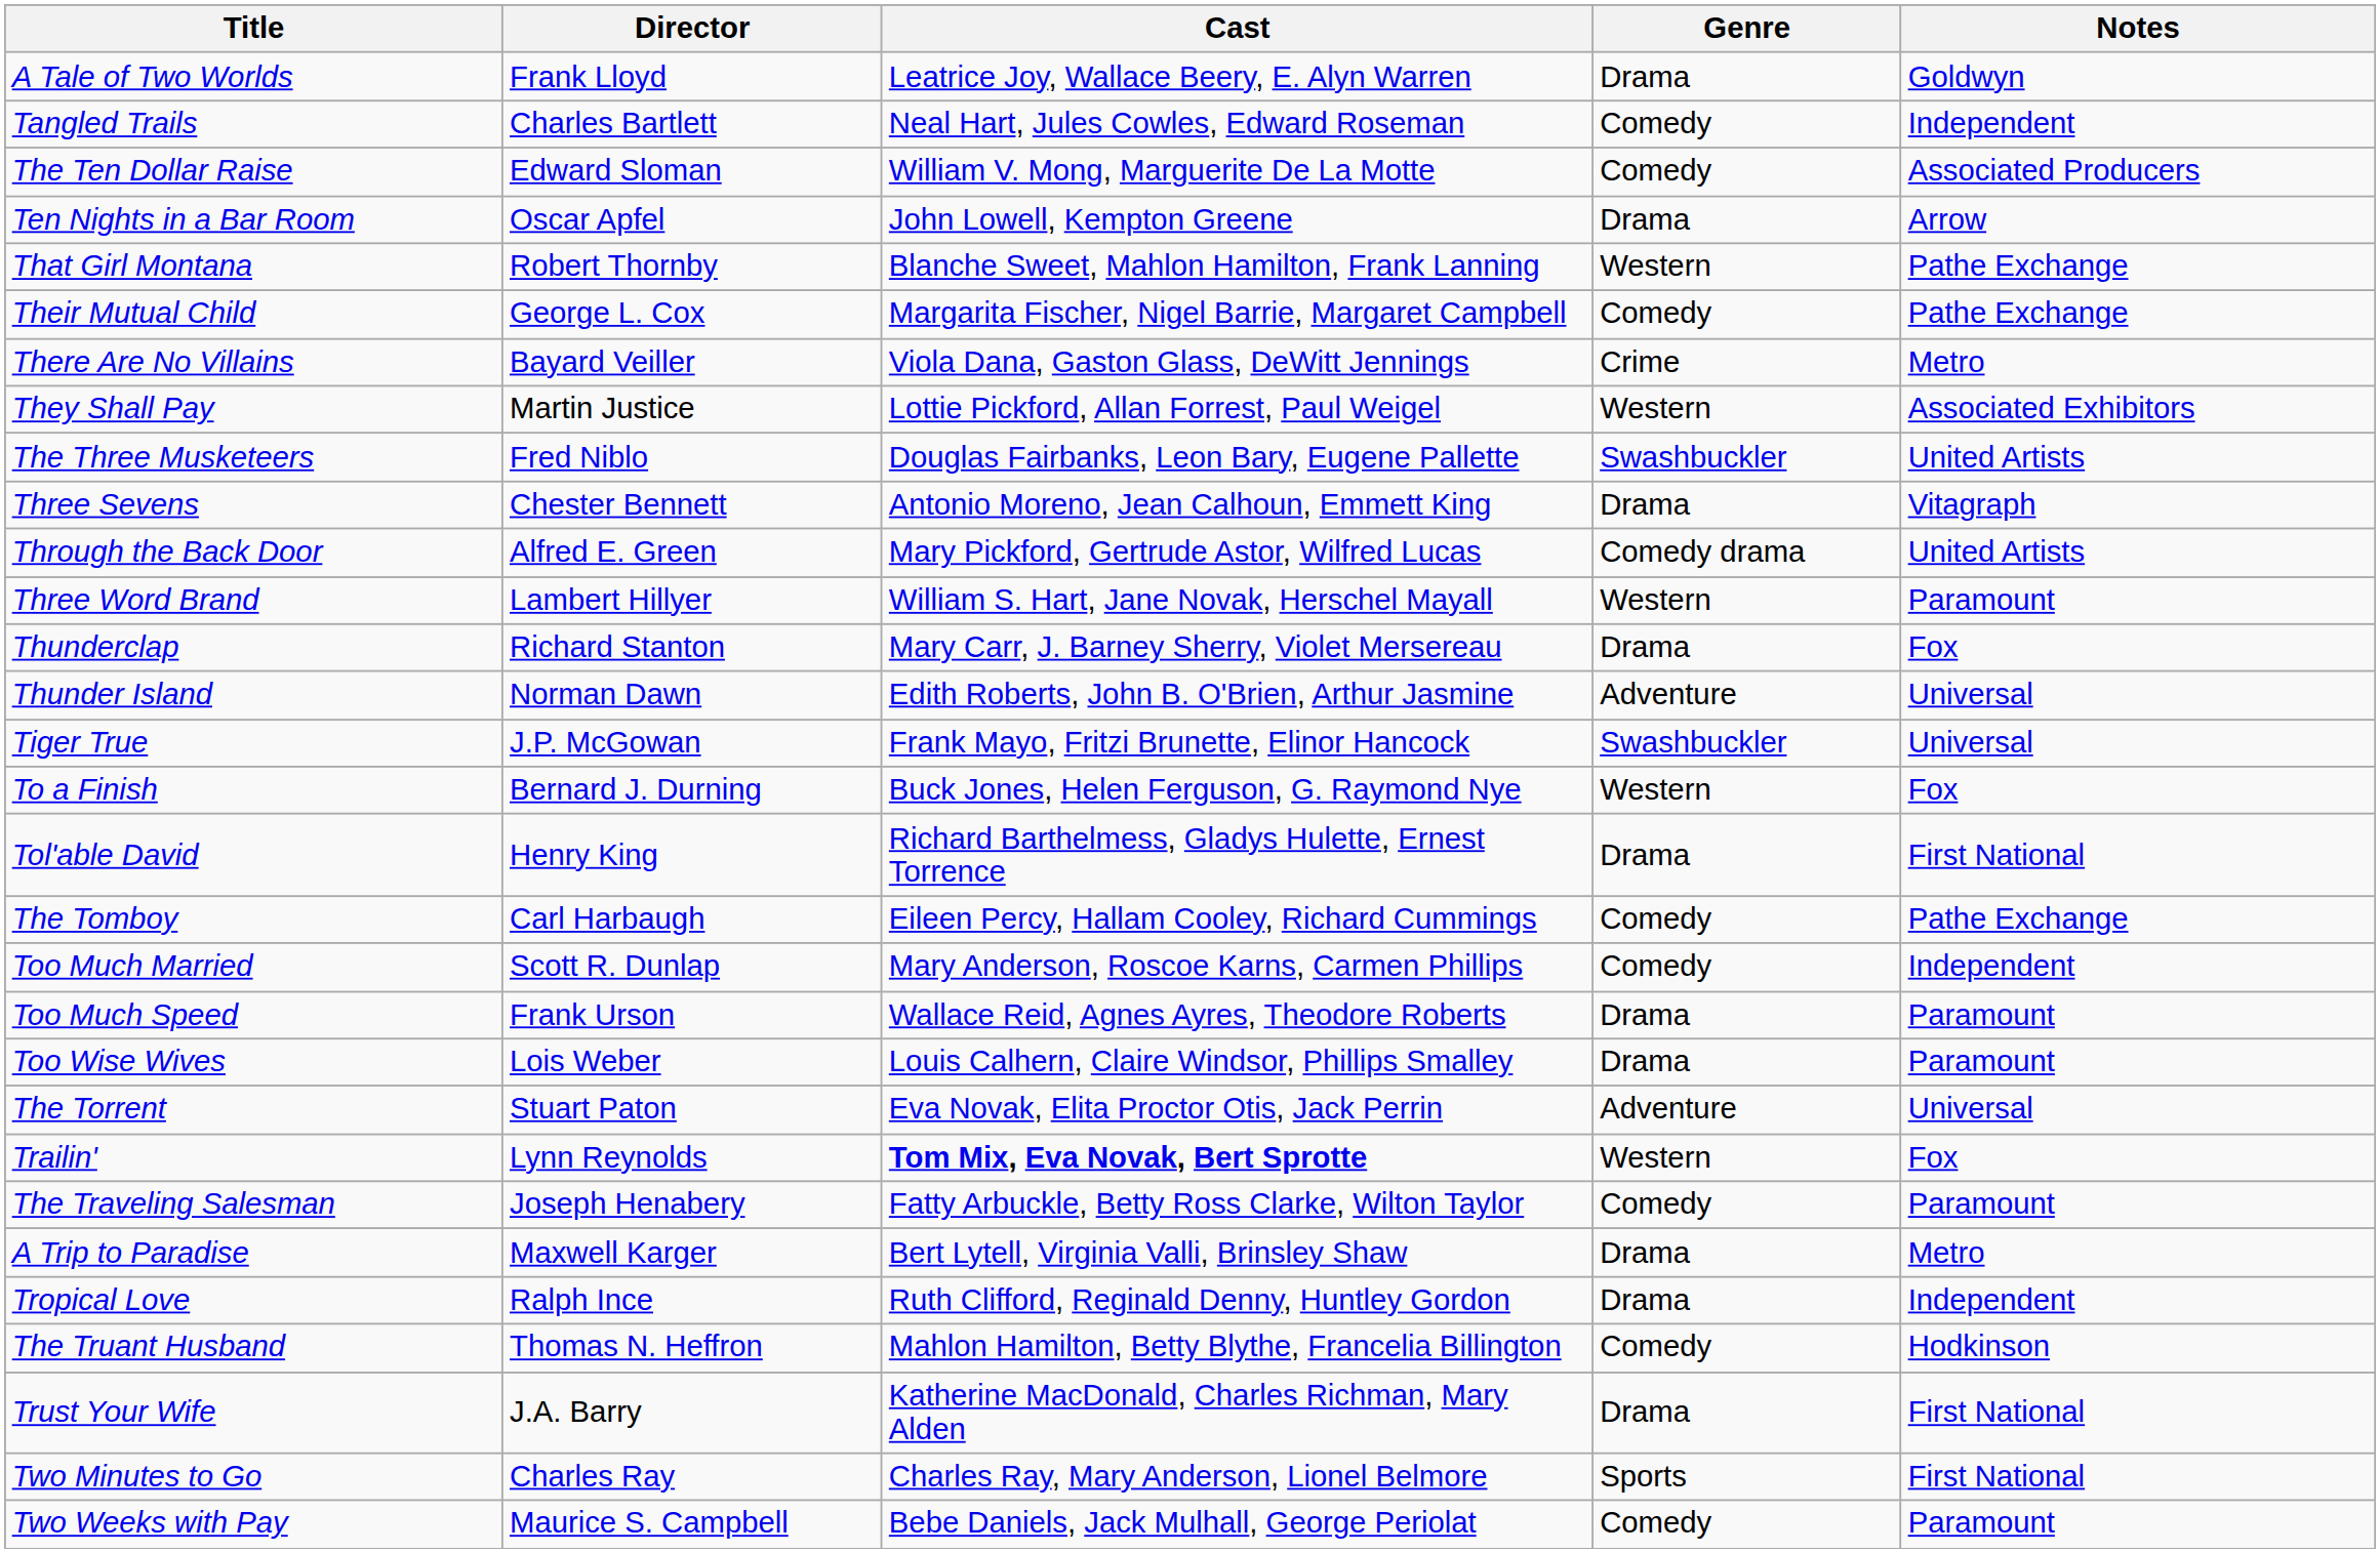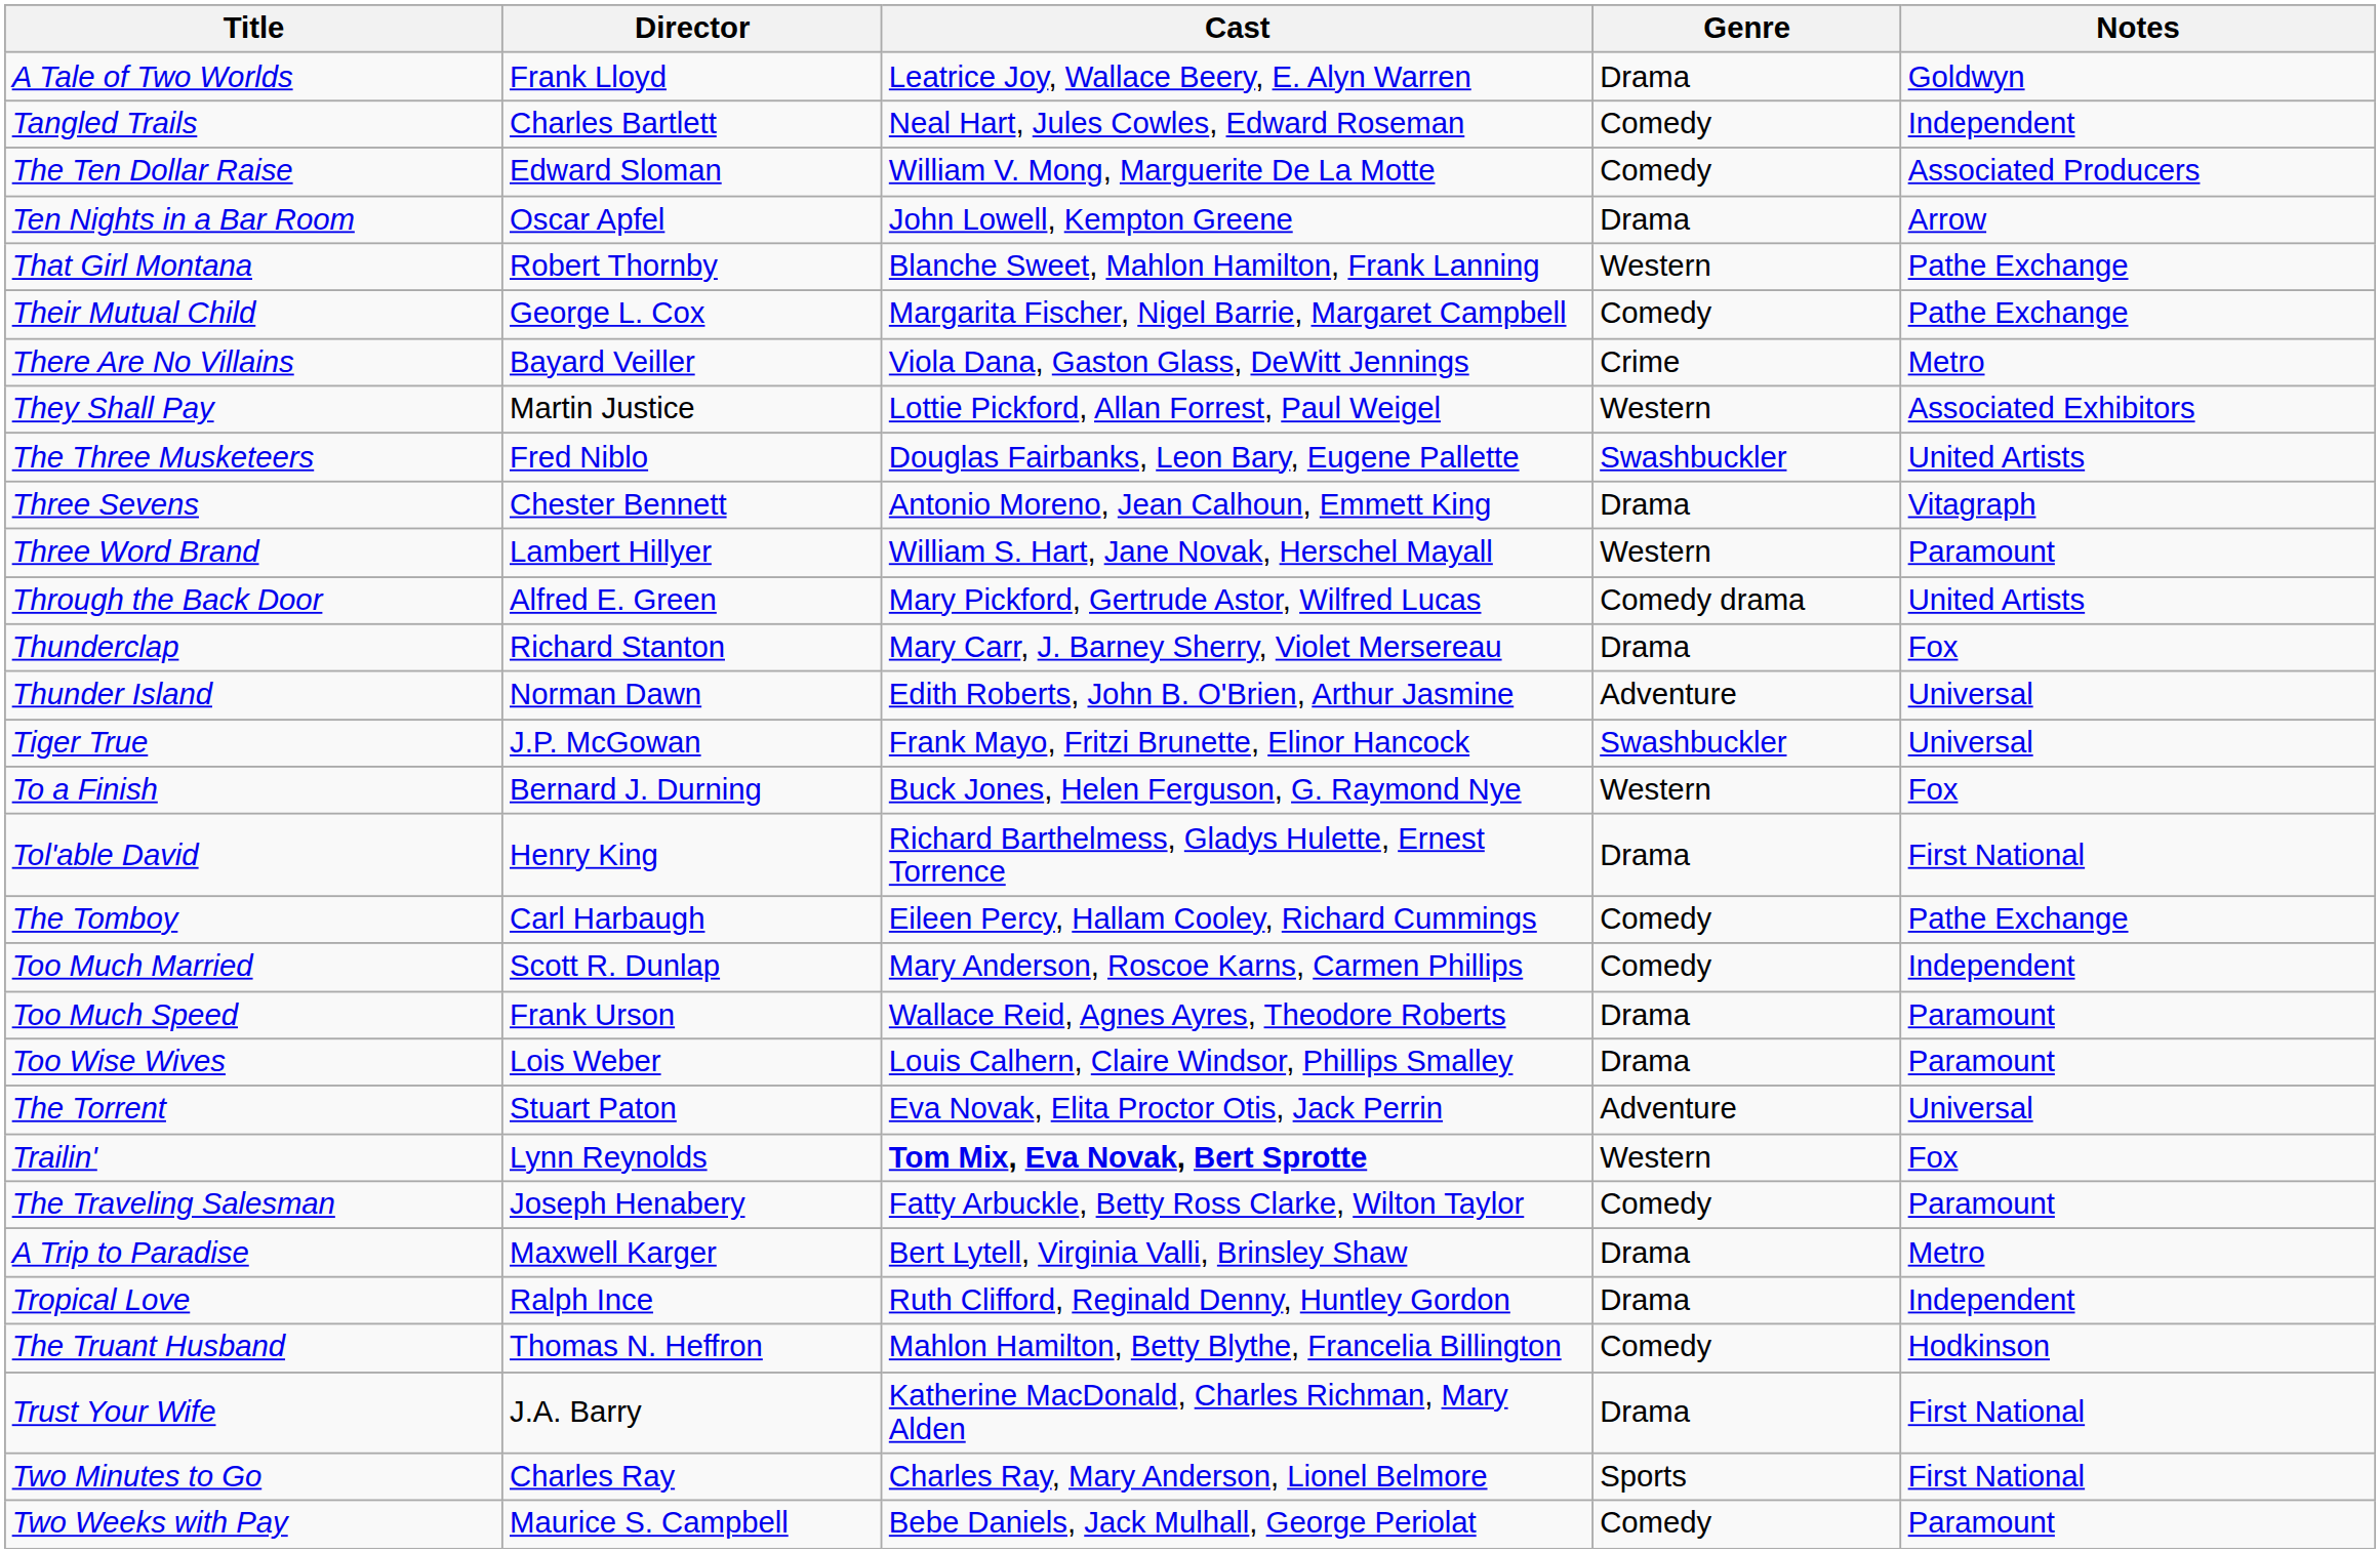rows swapped: Three Word Brand <-> Through the Back Door
